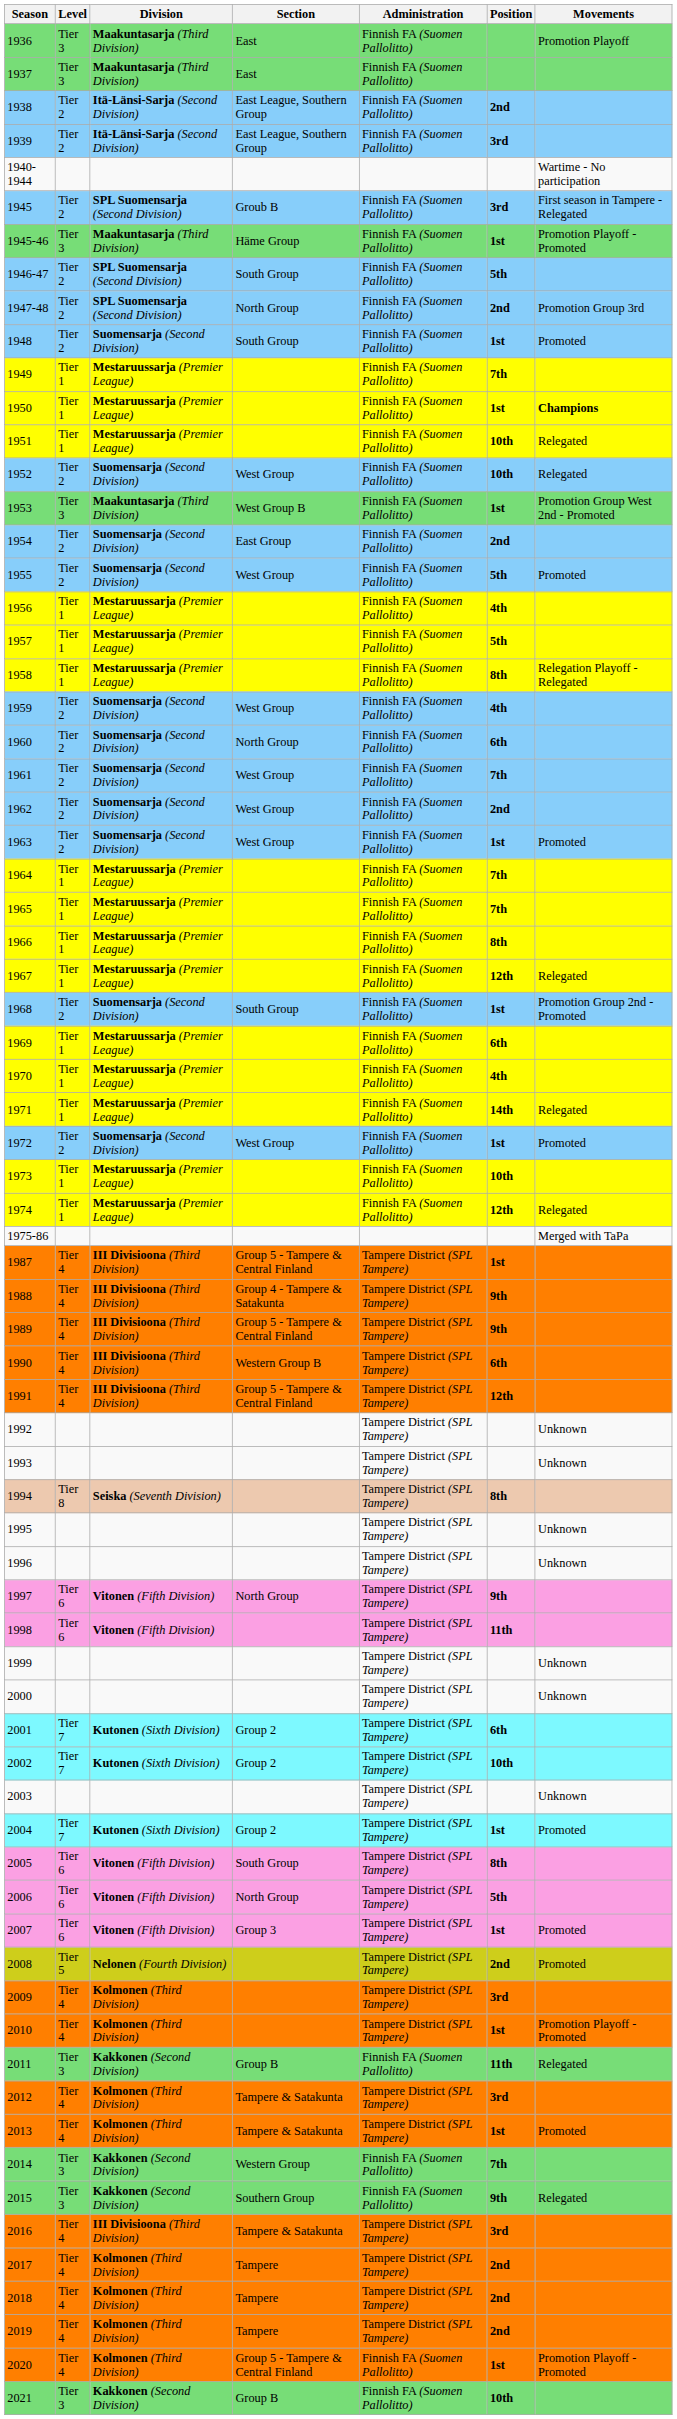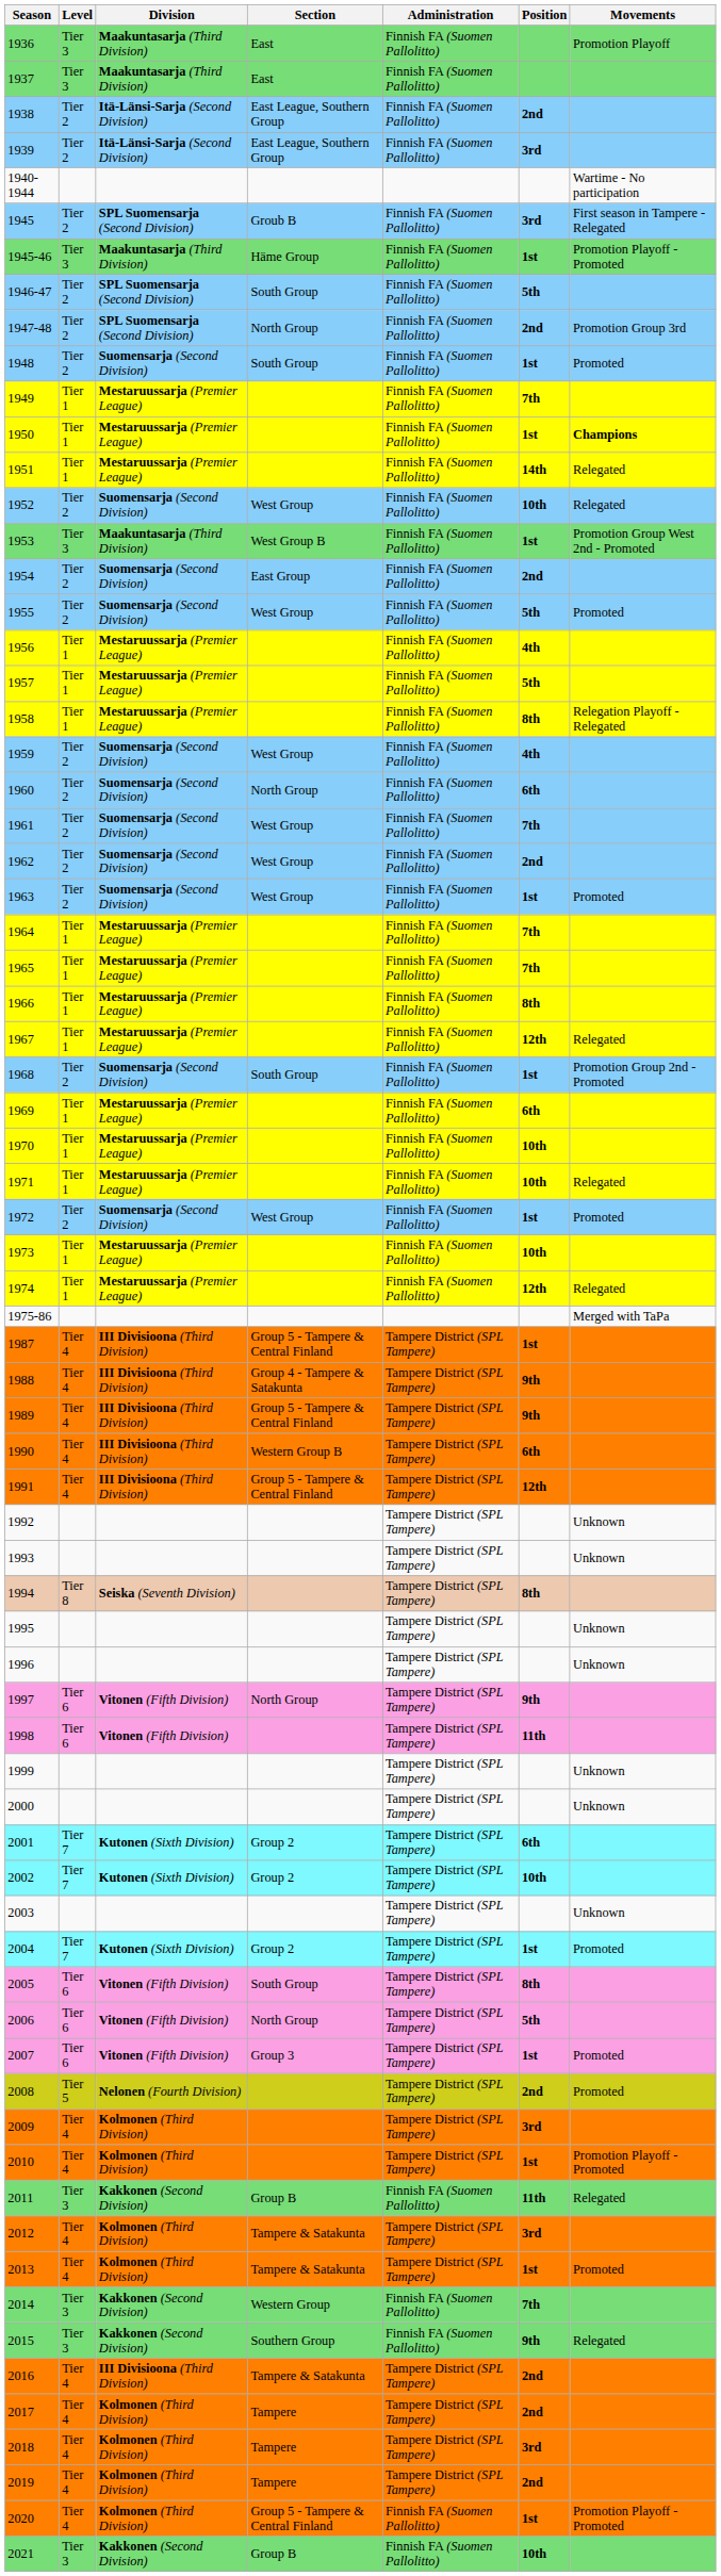1951 | Position: 10th -> 14th
1970 | Position: 4th -> 10th
1971 | Position: 14th -> 10th
2016 | Position: 3rd -> 2nd
2018 | Position: 2nd -> 3rd
